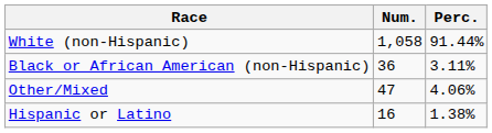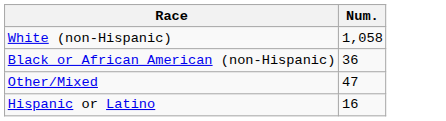- column: Perc. | 91.44% | 3.11% | 4.06% | 1.38%
